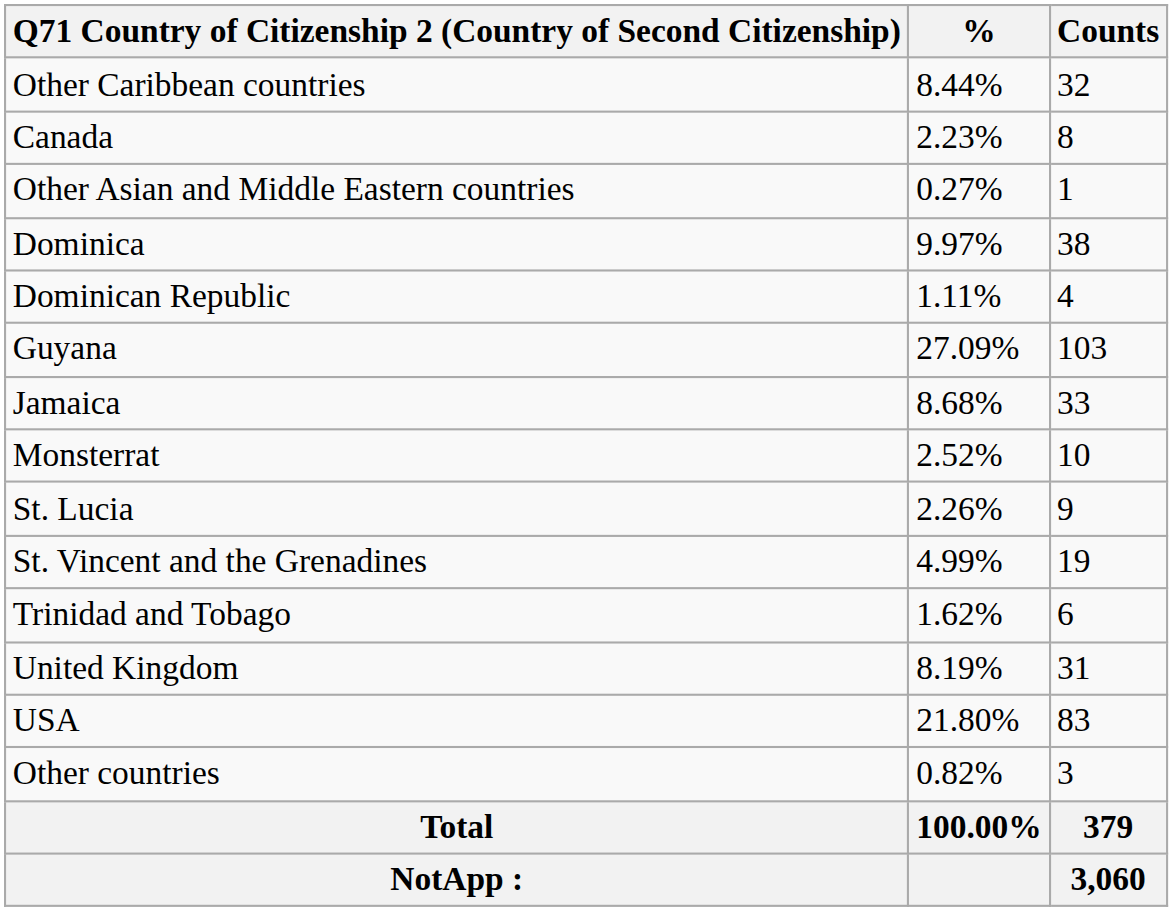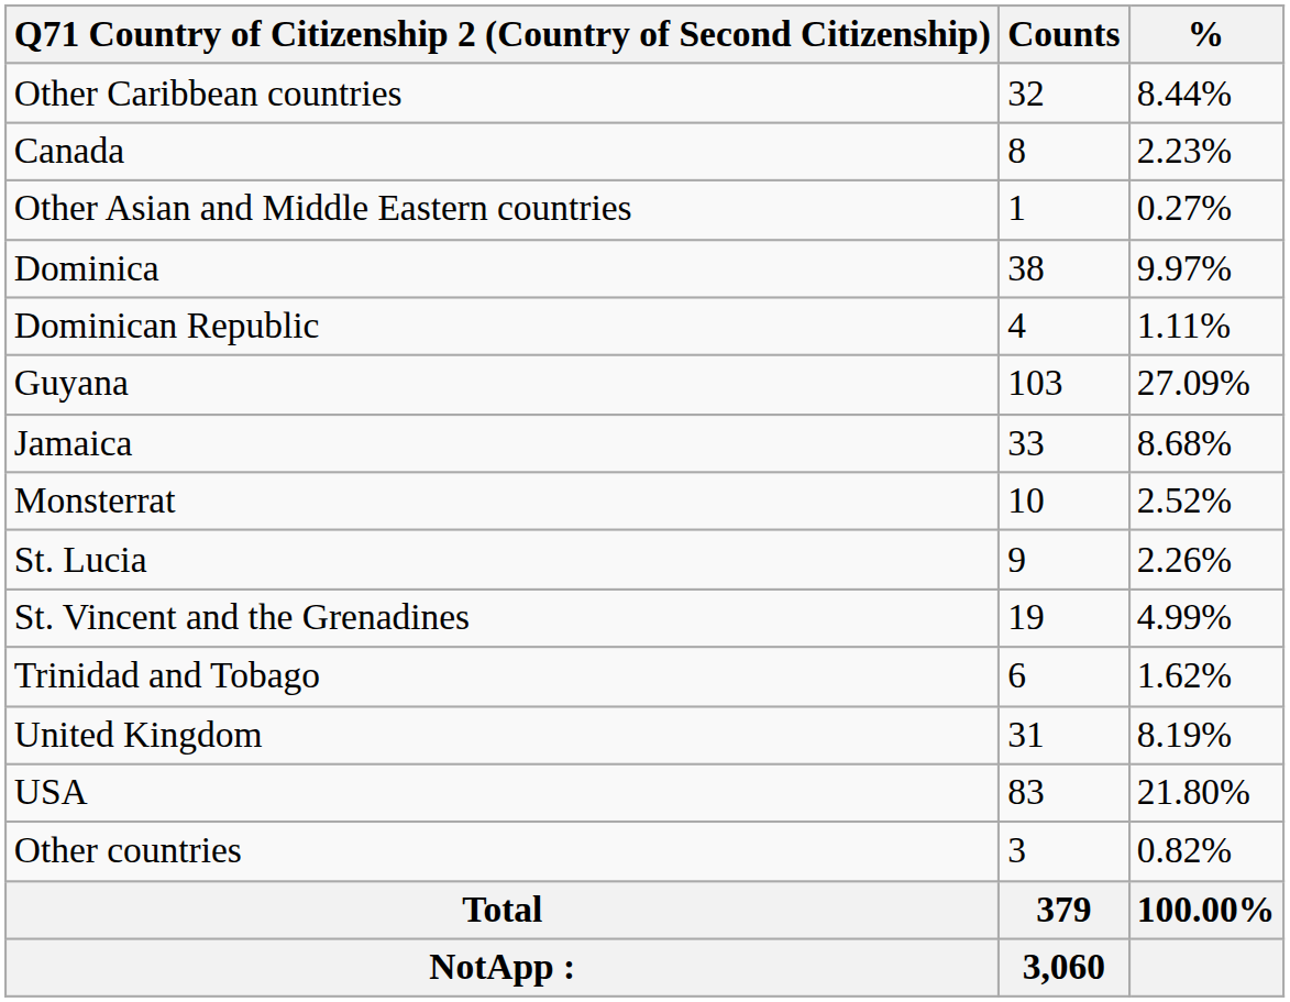columns swapped: Counts <-> %
